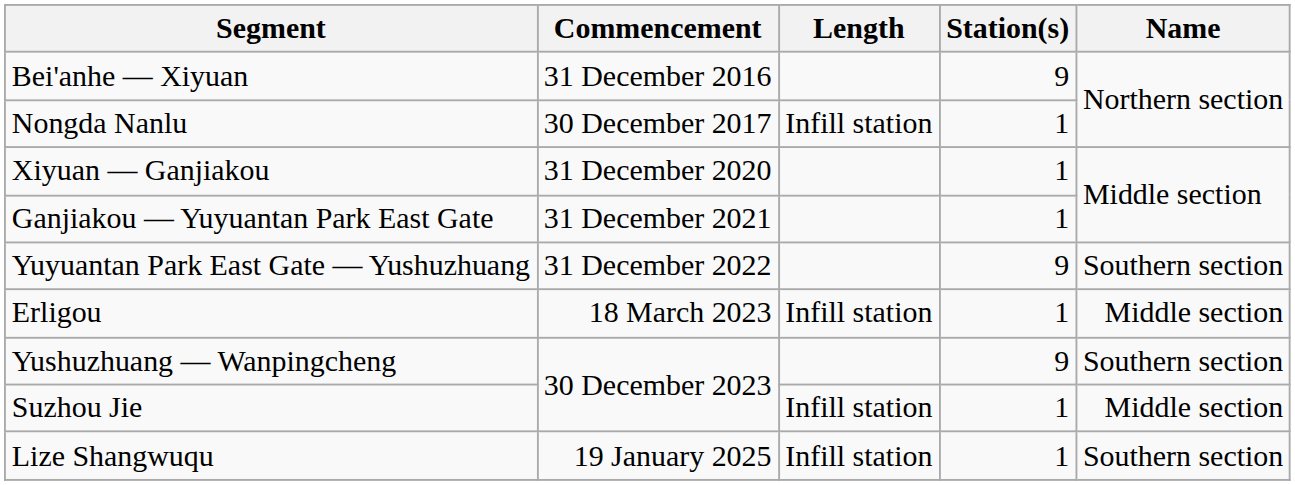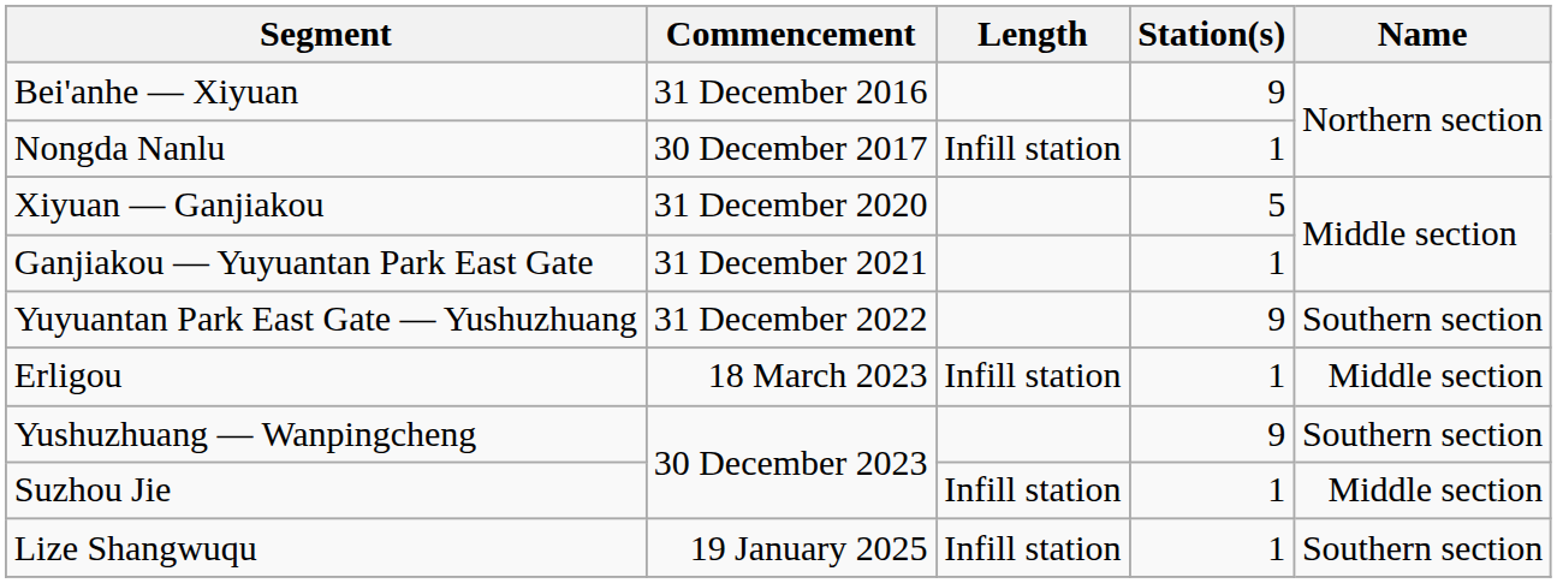Xiyuan — Ganjiakou | Station(s): 1 -> 5
